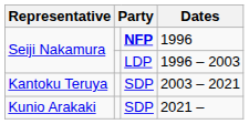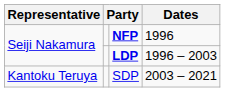1996 – 2003 | column 3: normal -> bold
- row: Kunio Arakaki | SDP | 2021 –
